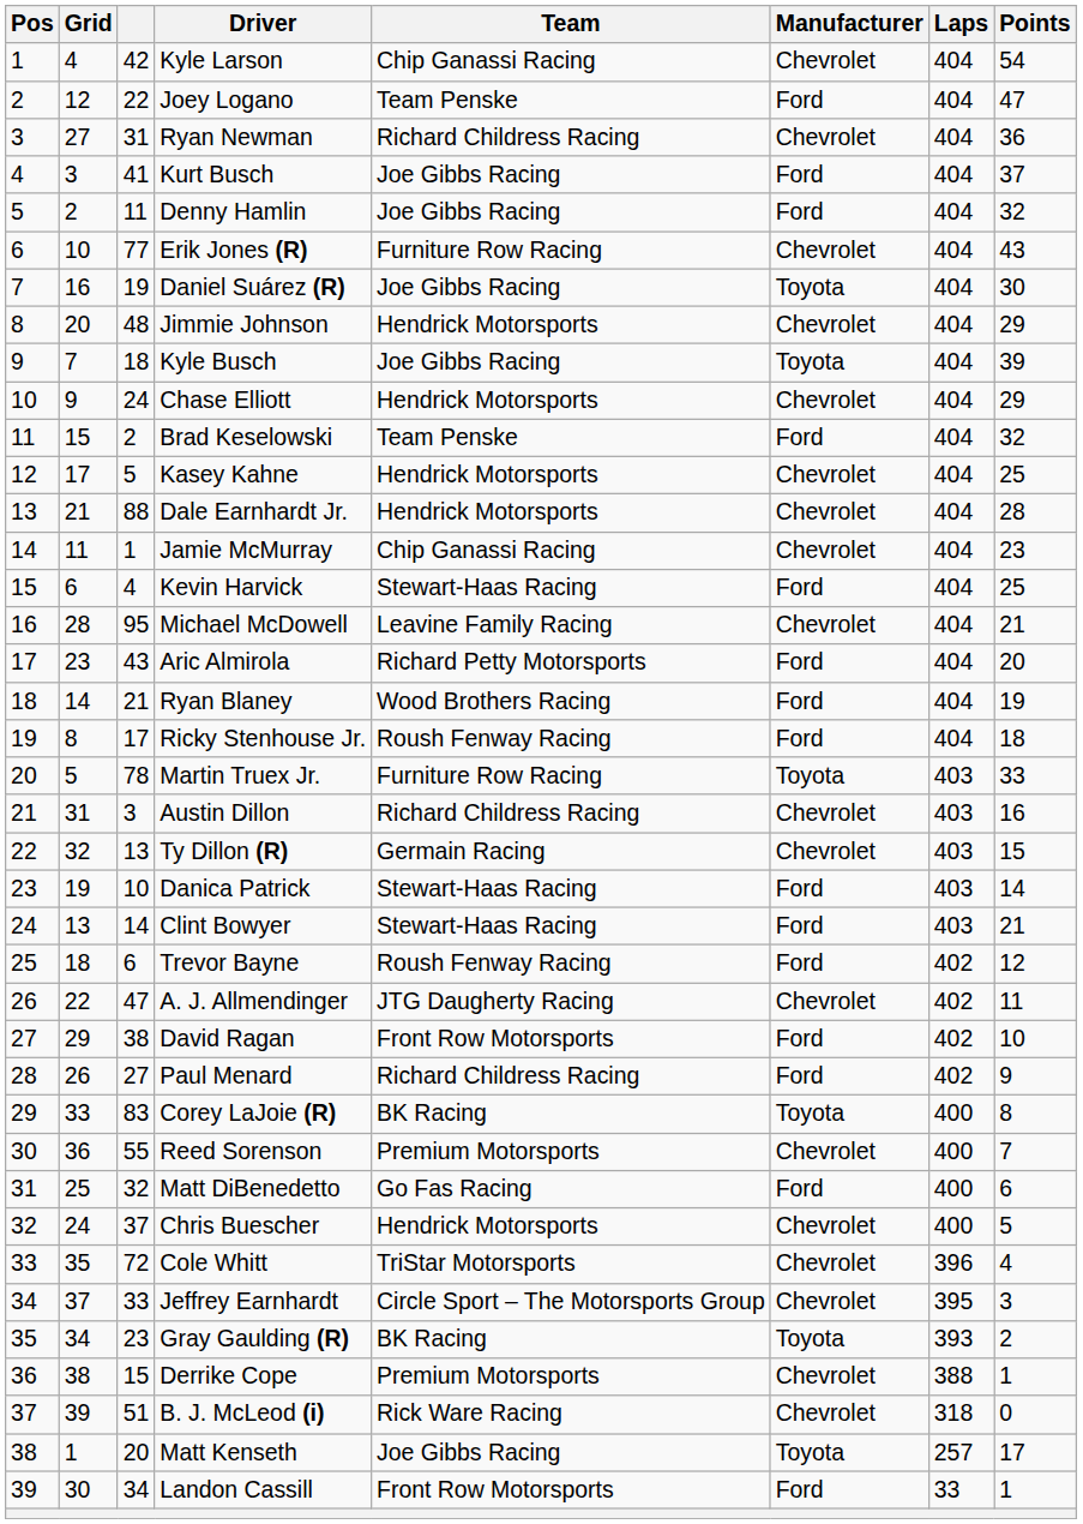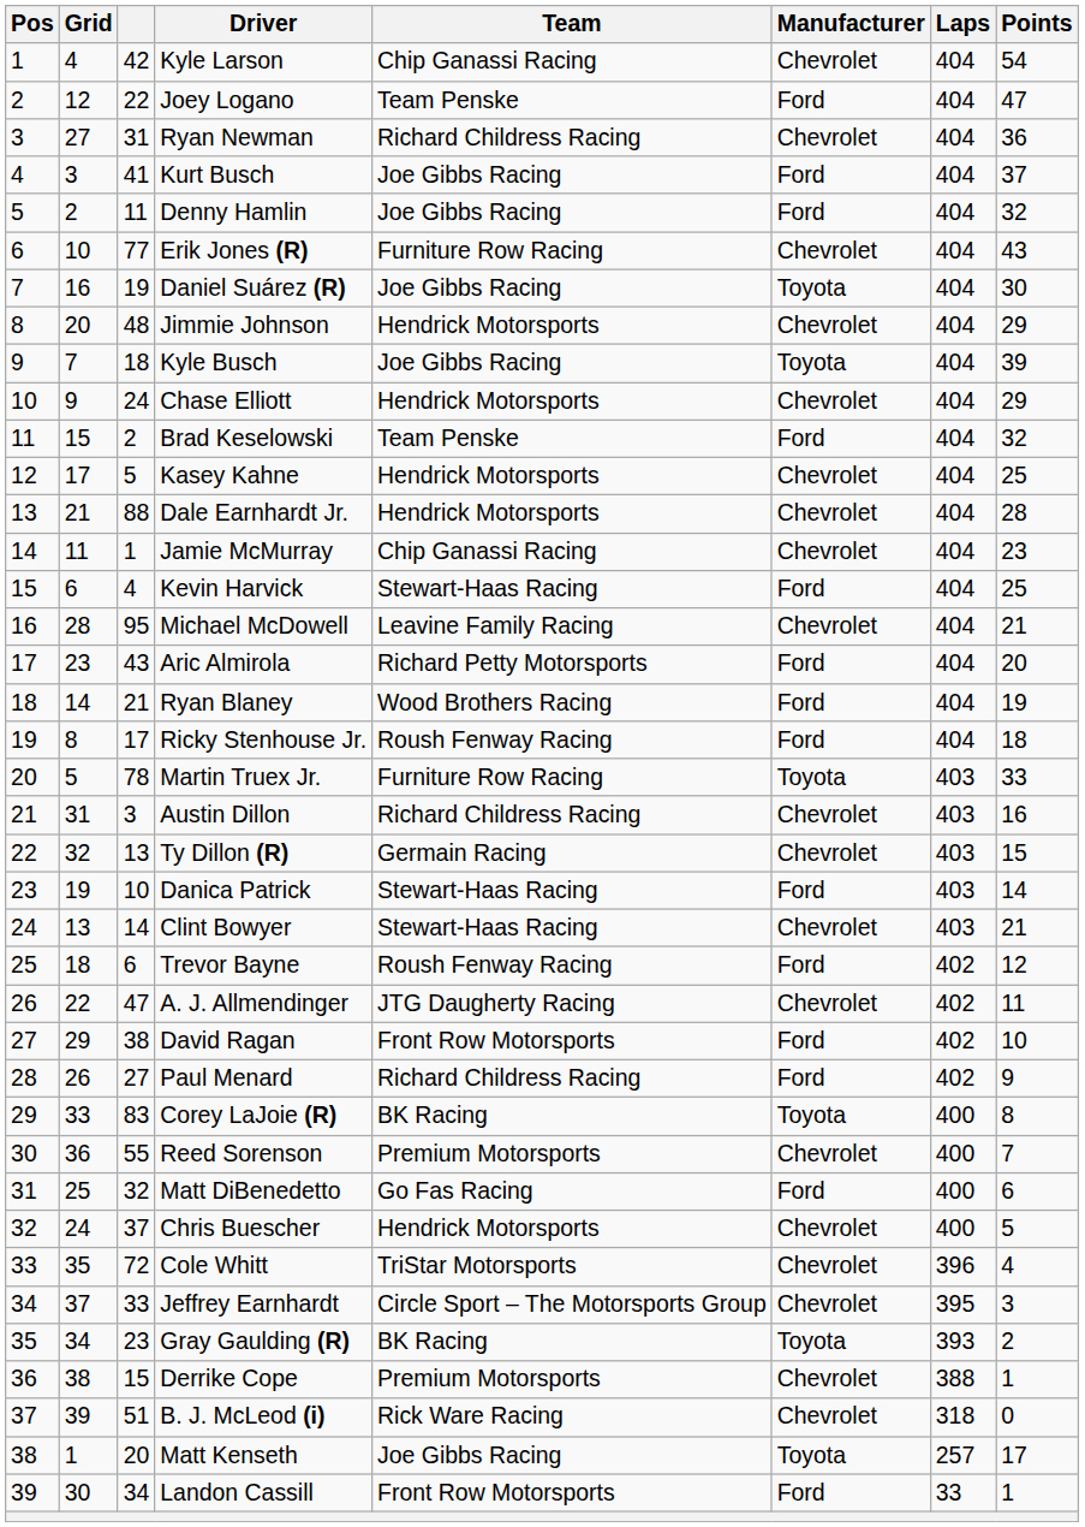Clint Bowyer | Manufacturer: Ford -> Chevrolet
